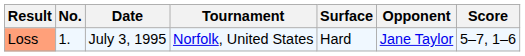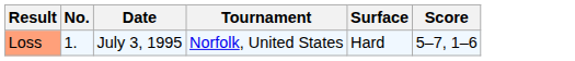- column: Opponent | Jane Taylor
